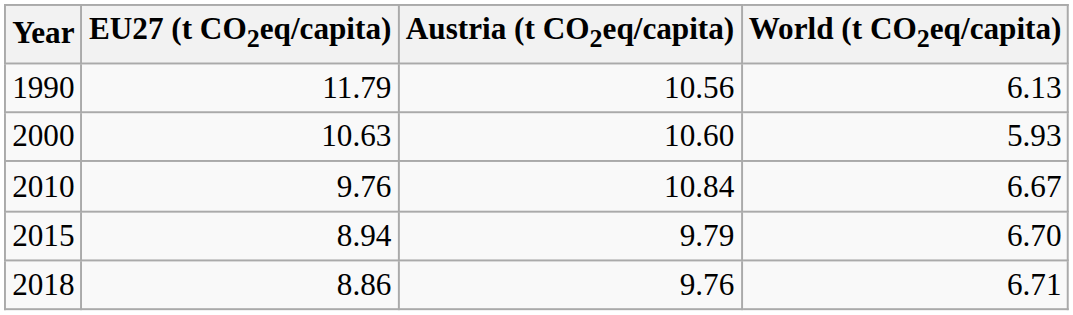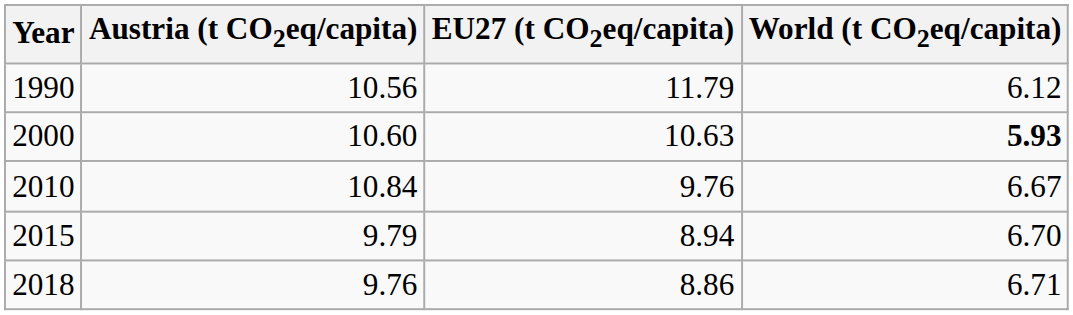columns swapped: Austria (t CO2eq/capita) <-> EU27 (t CO2eq/capita)
1990 | World (t CO2eq/capita): 6.13 -> 6.12
2000 | World (t CO2eq/capita): normal -> bold
